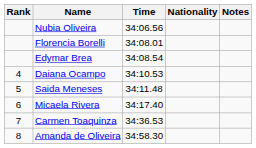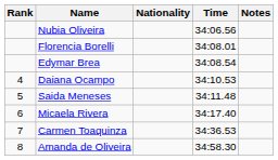columns swapped: Nationality <-> Time
